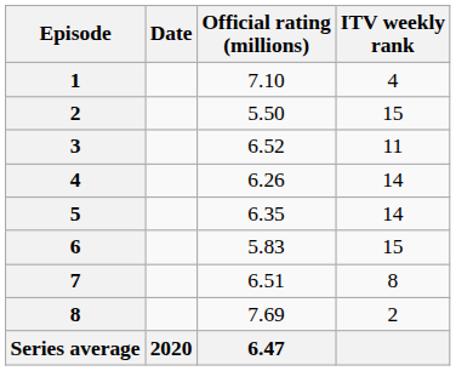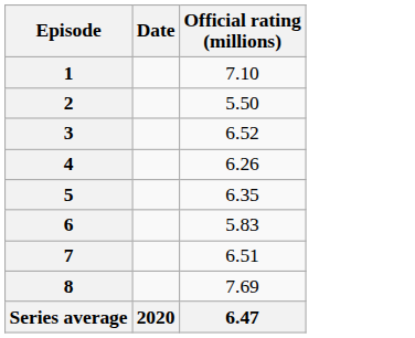- column: ITV weekly rank | 4 | 15 | 11 | 14 | 14 | 15 | 8 | 2
